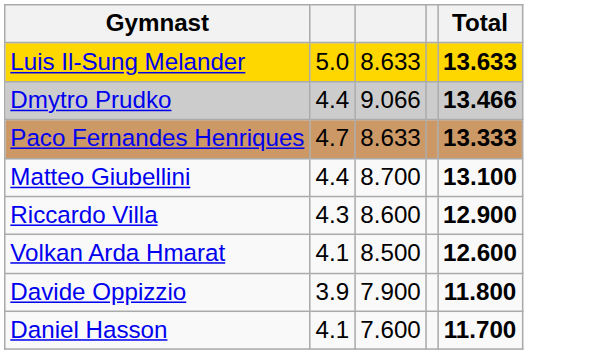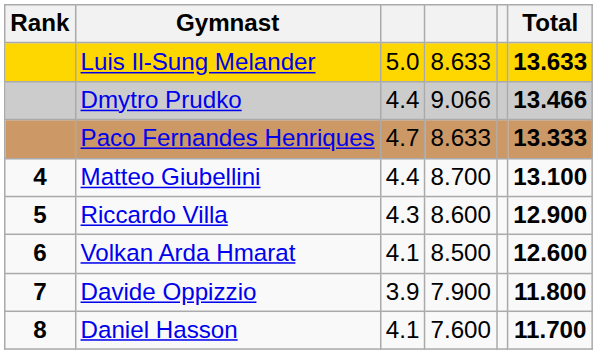+ column: Rank | 4 | 5 | 6 | 7 | 8
